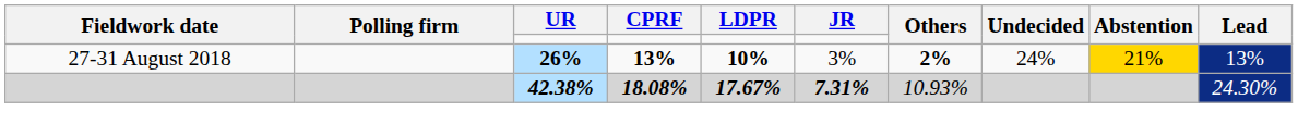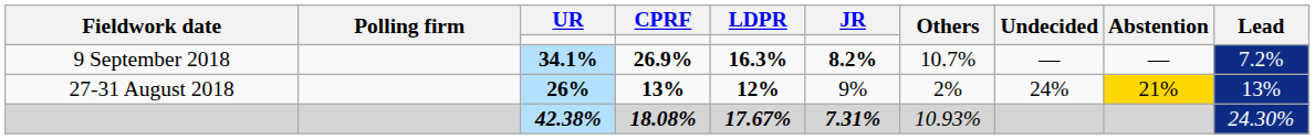+ row: 9 September 2018 | 34.1% | 26.9% | 16.3% | 8.2% | 10.7% | — | — | 7.2%
27-31 August 2018 | LDPR: 10% -> 12%
27-31 August 2018 | JR: 3% -> 9%
27-31 August 2018 | Others: bold -> normal
